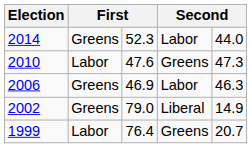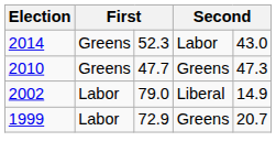2014 | column 5: 44.0 -> 43.0
2010 | column 2: Labor -> Greens
2010 | column 3: 47.6 -> 47.7
- row: 2006 | Greens | 46.9 | Labor | 46.3
2002 | column 2: Greens -> Labor
1999 | column 3: 76.4 -> 72.9
